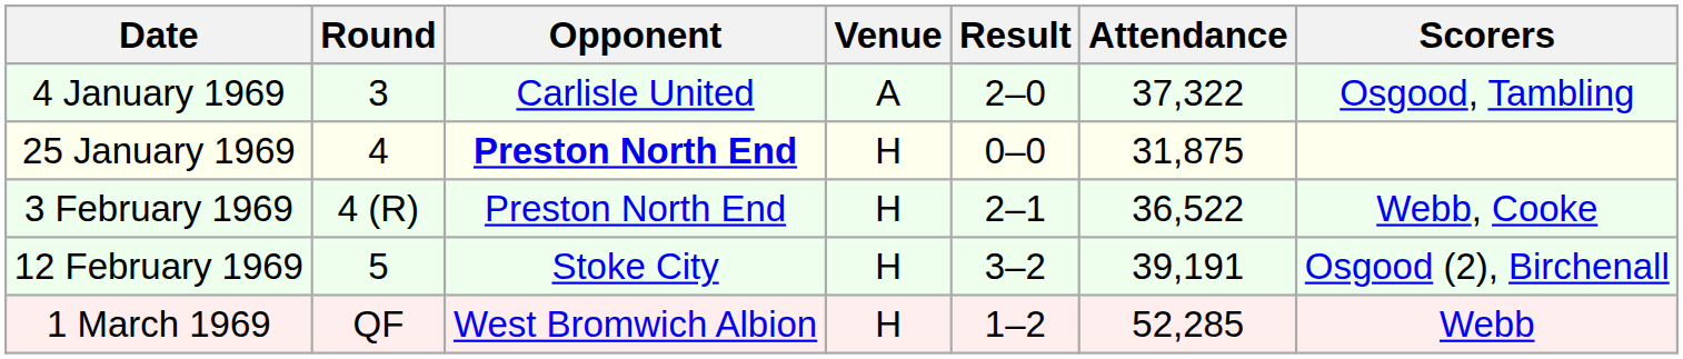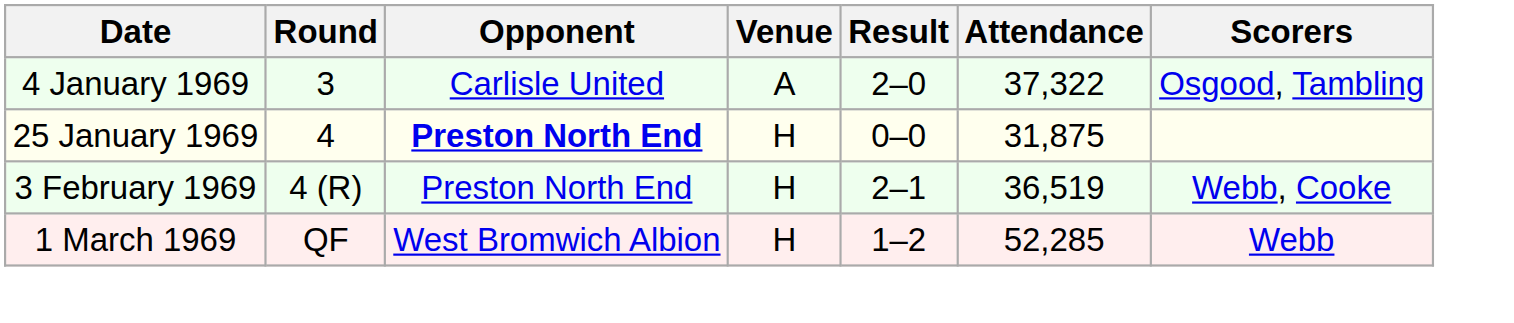3 February 1969 | Attendance: 36,522 -> 36,519
- row: 12 February 1969 | 5 | Stoke City | H | 3–2 | 39,191 | Osgood (2), Birchenall
